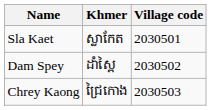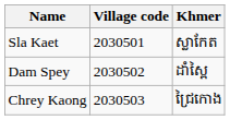columns swapped: Khmer <-> Village code
